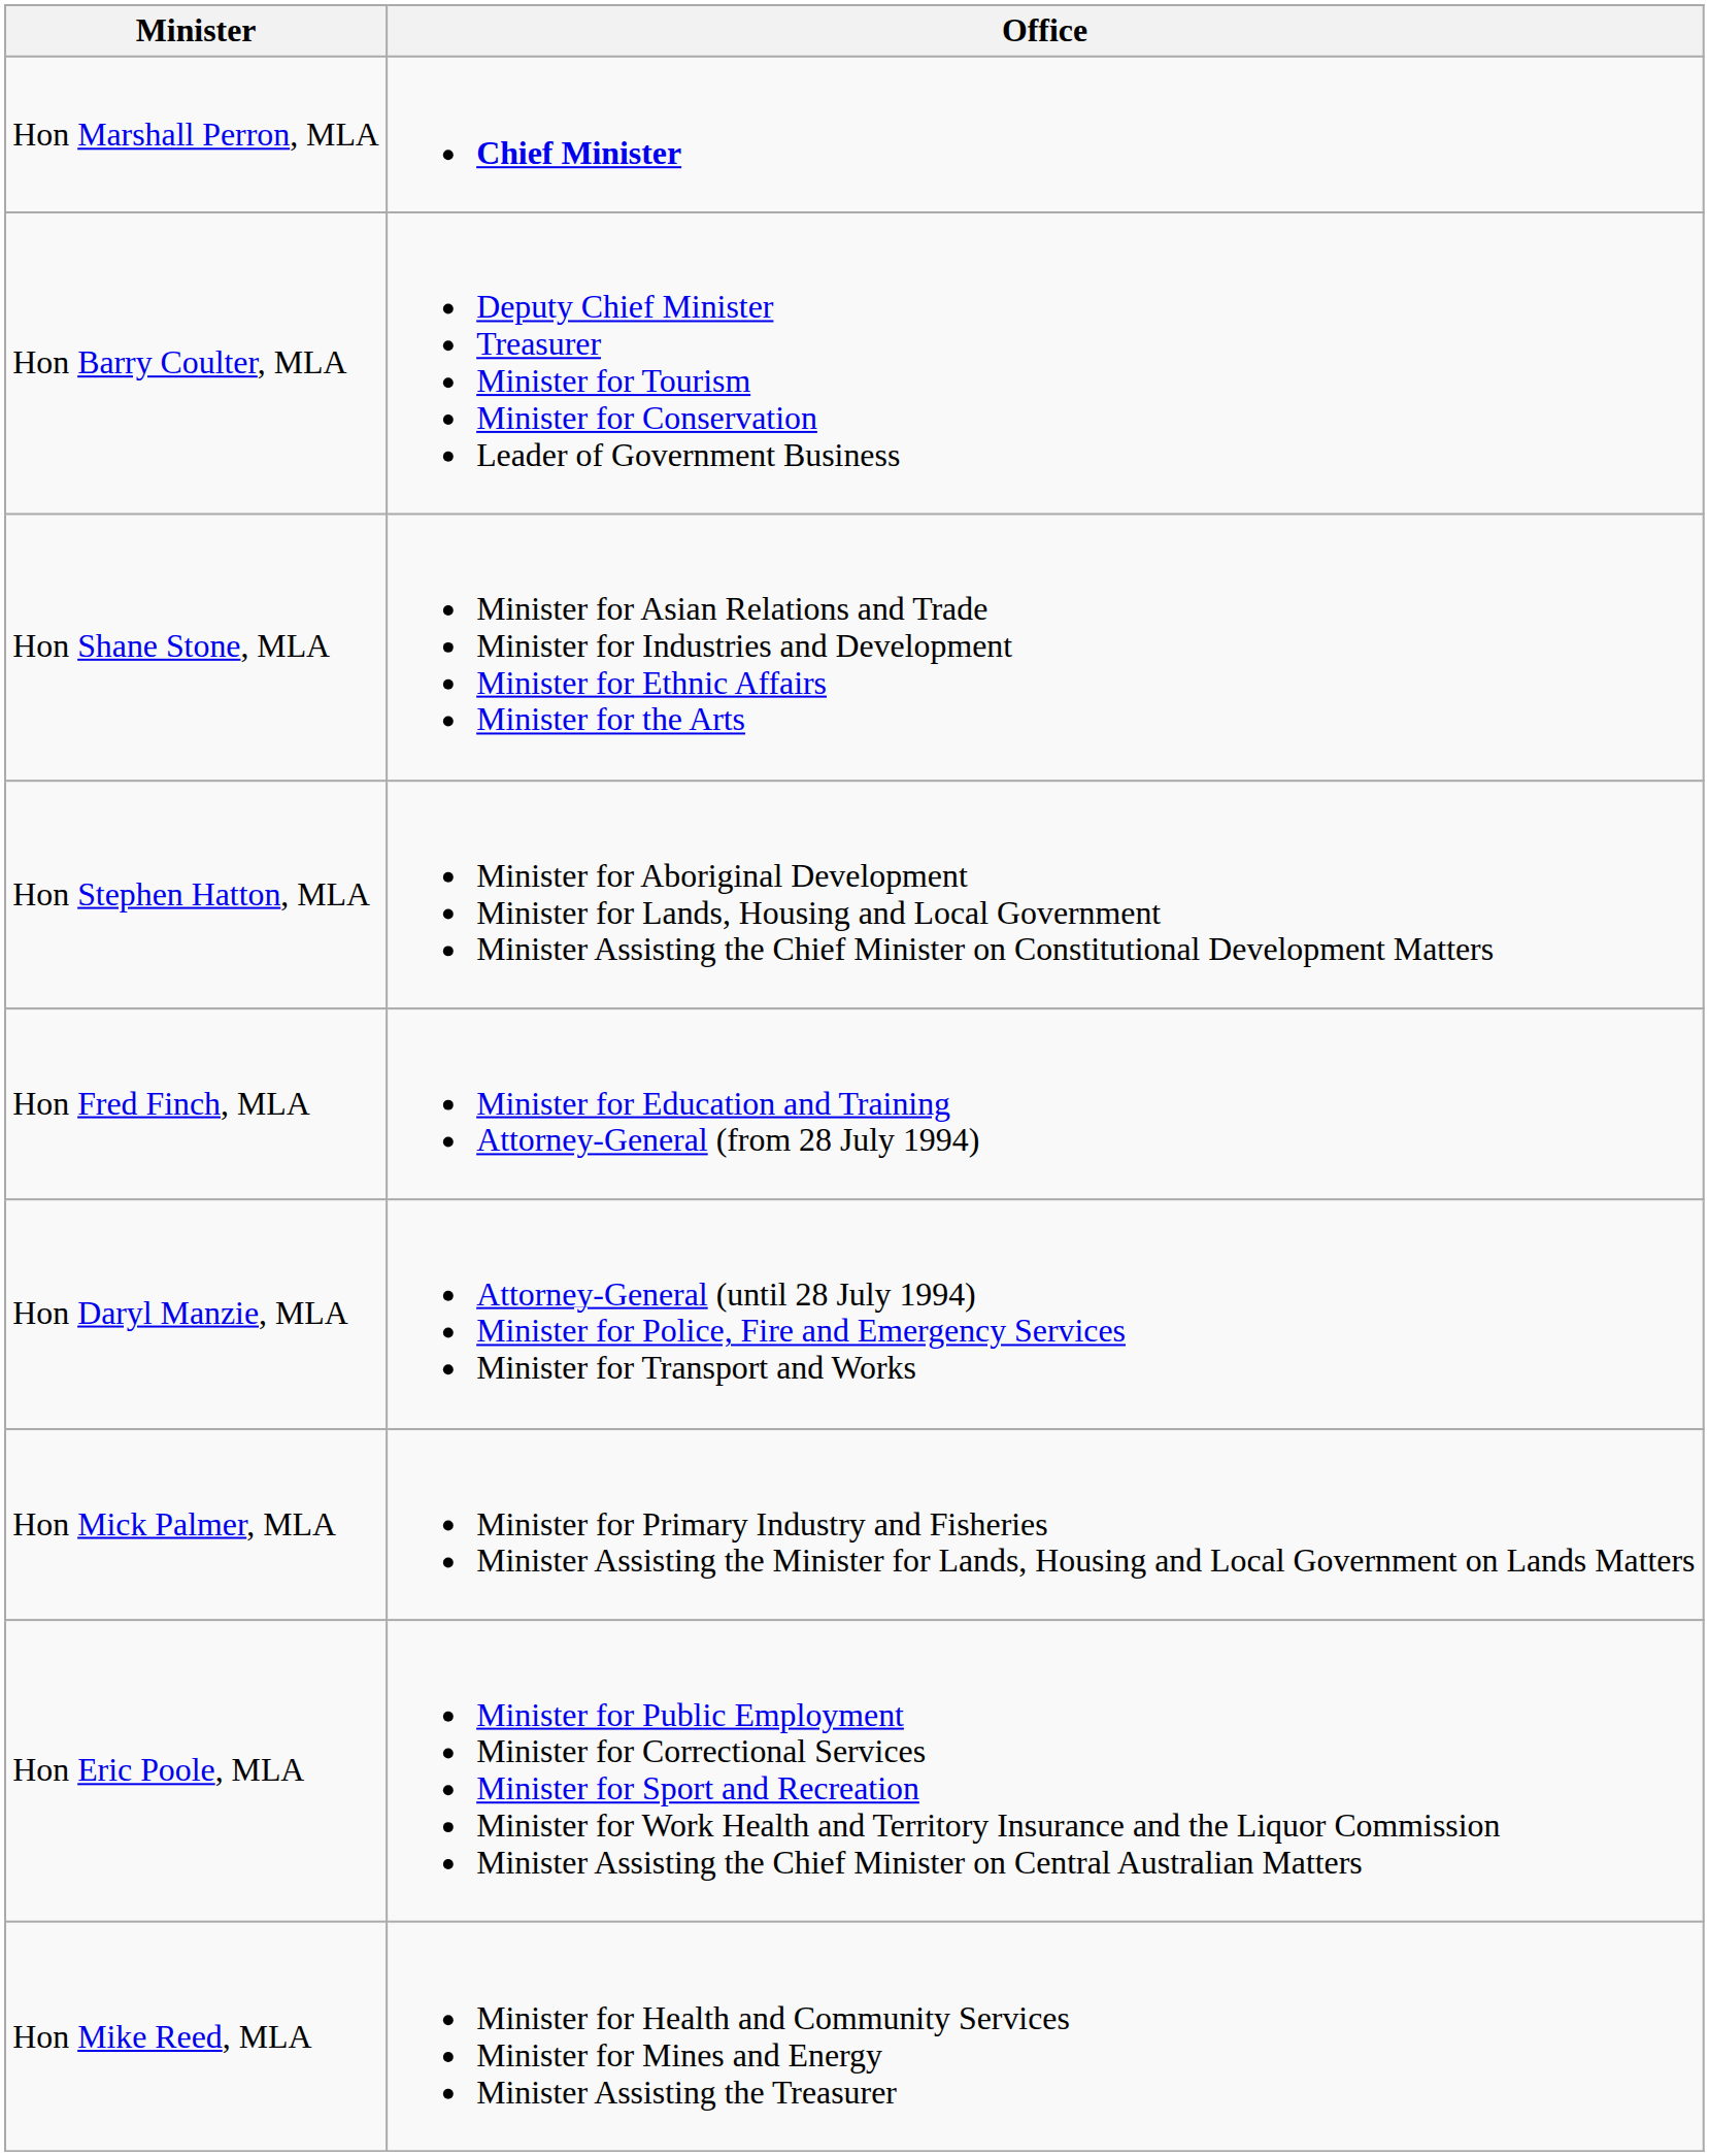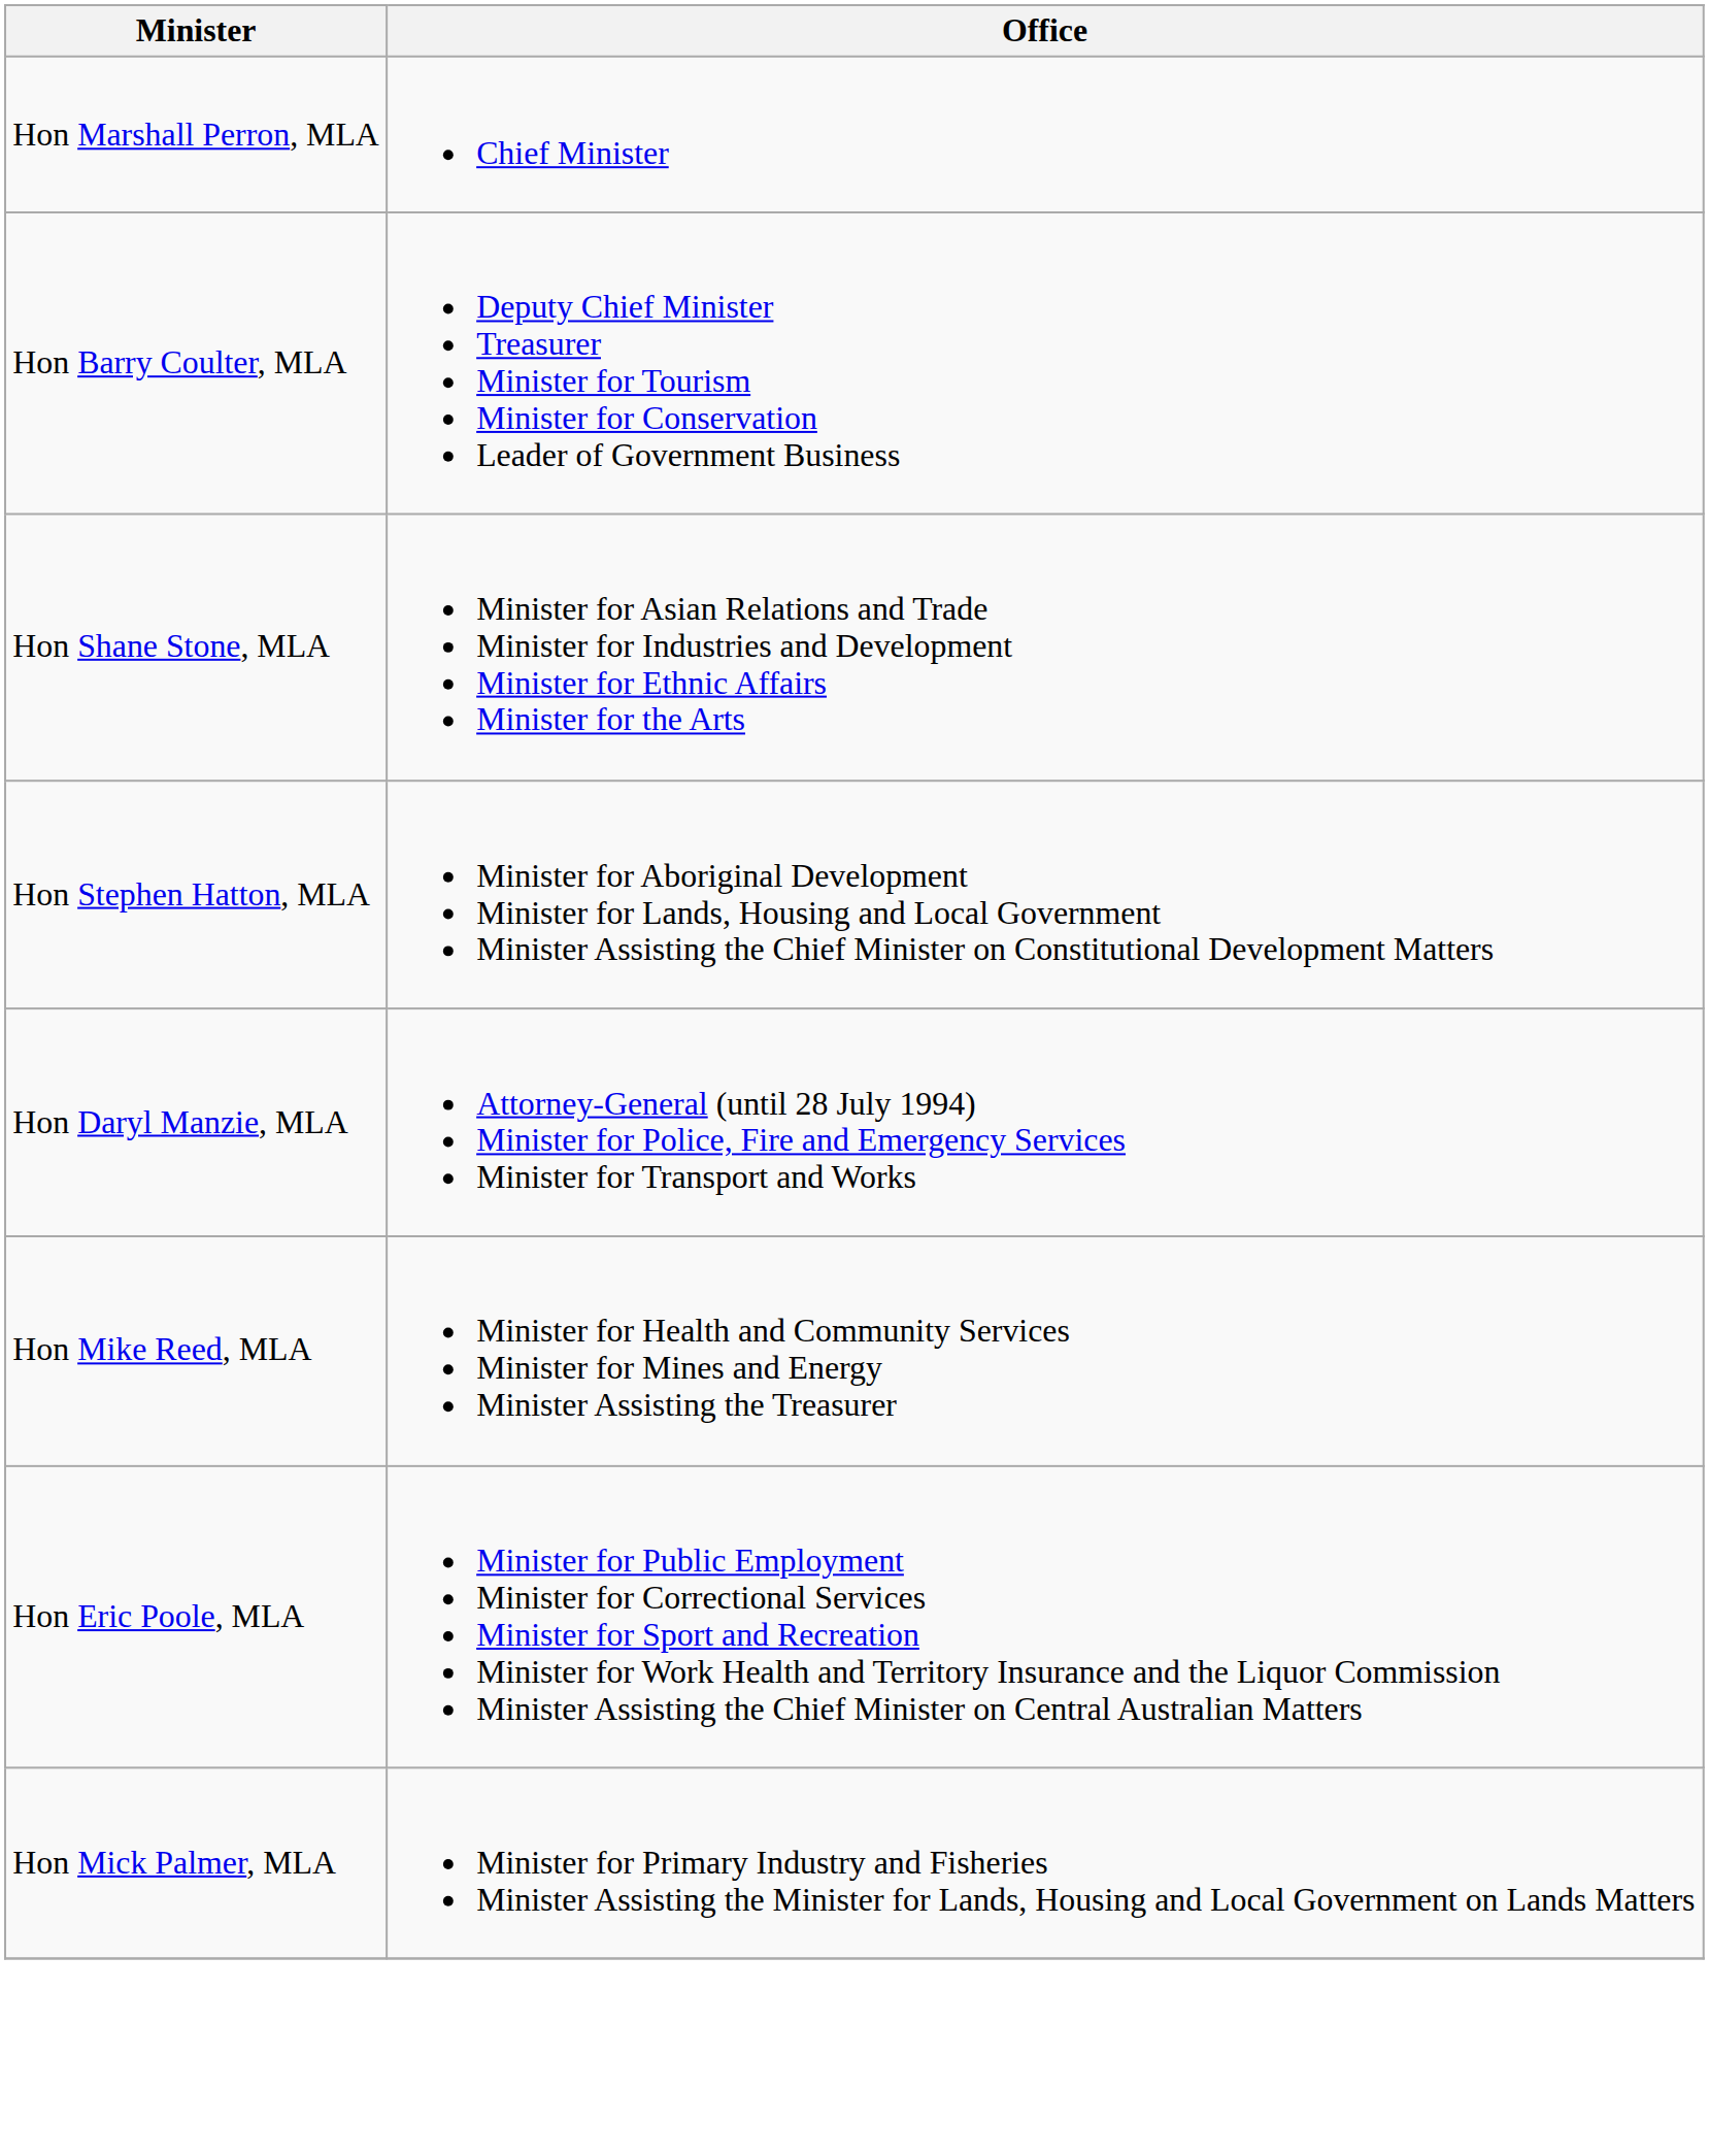Hon Marshall Perron, MLA | Office: bold -> normal
- row: Hon Fred Finch, MLA | Minister for Education and Training Attorney-General (from 28 July 1994)
rows swapped: Hon Mike Reed, MLA <-> Hon Mick Palmer, MLA
